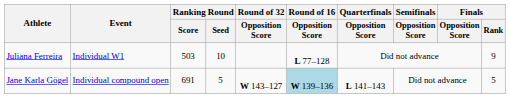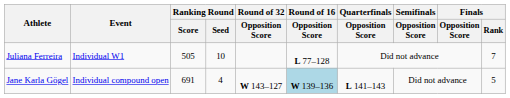Juliana Ferreira | Ranking Round / Score: 503 -> 505
Juliana Ferreira | Finals / Rank: 9 -> 7
Jane Karla Gögel | Ranking Round / Seed: 5 -> 4
